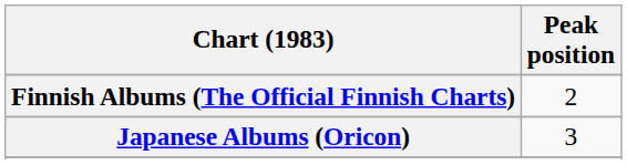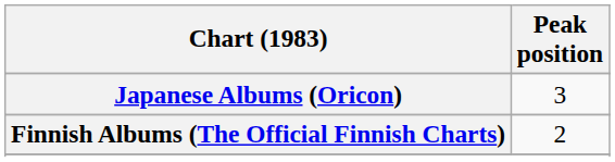rows swapped: Finnish Albums (The Official Finnish Charts) <-> Japanese Albums (Oricon)
